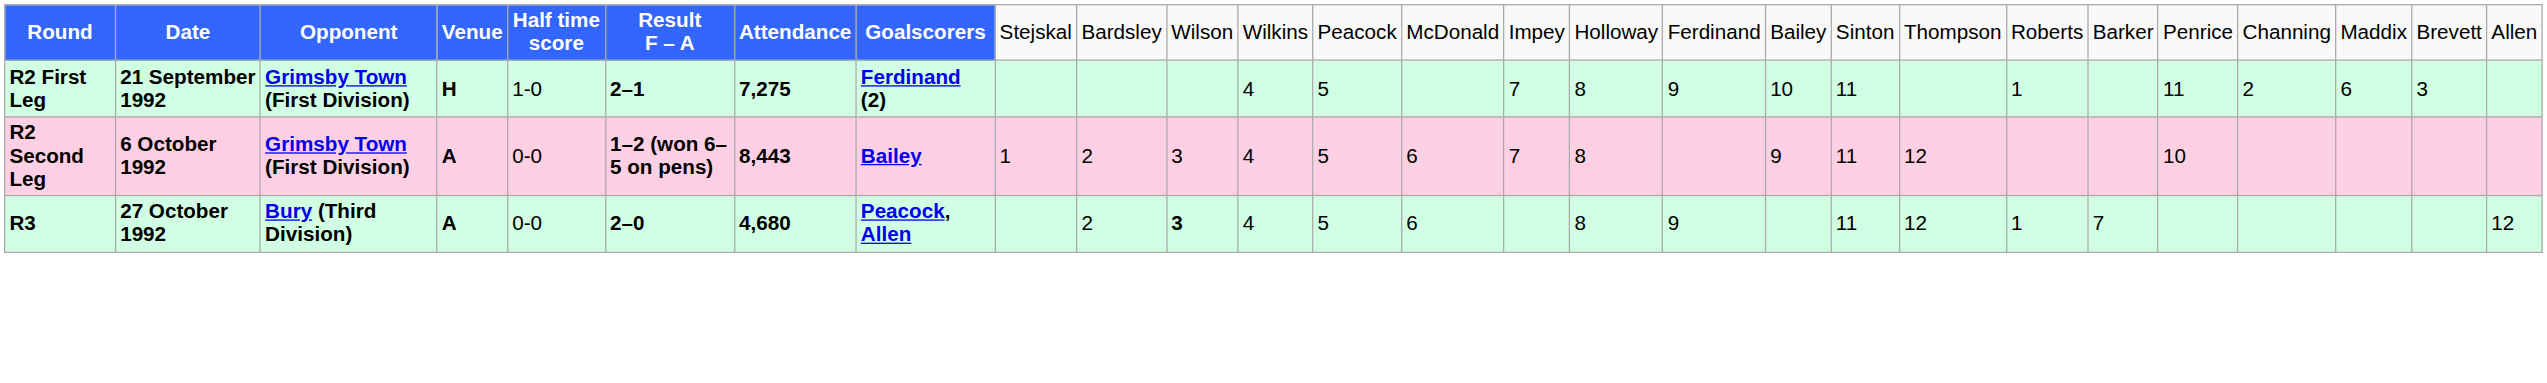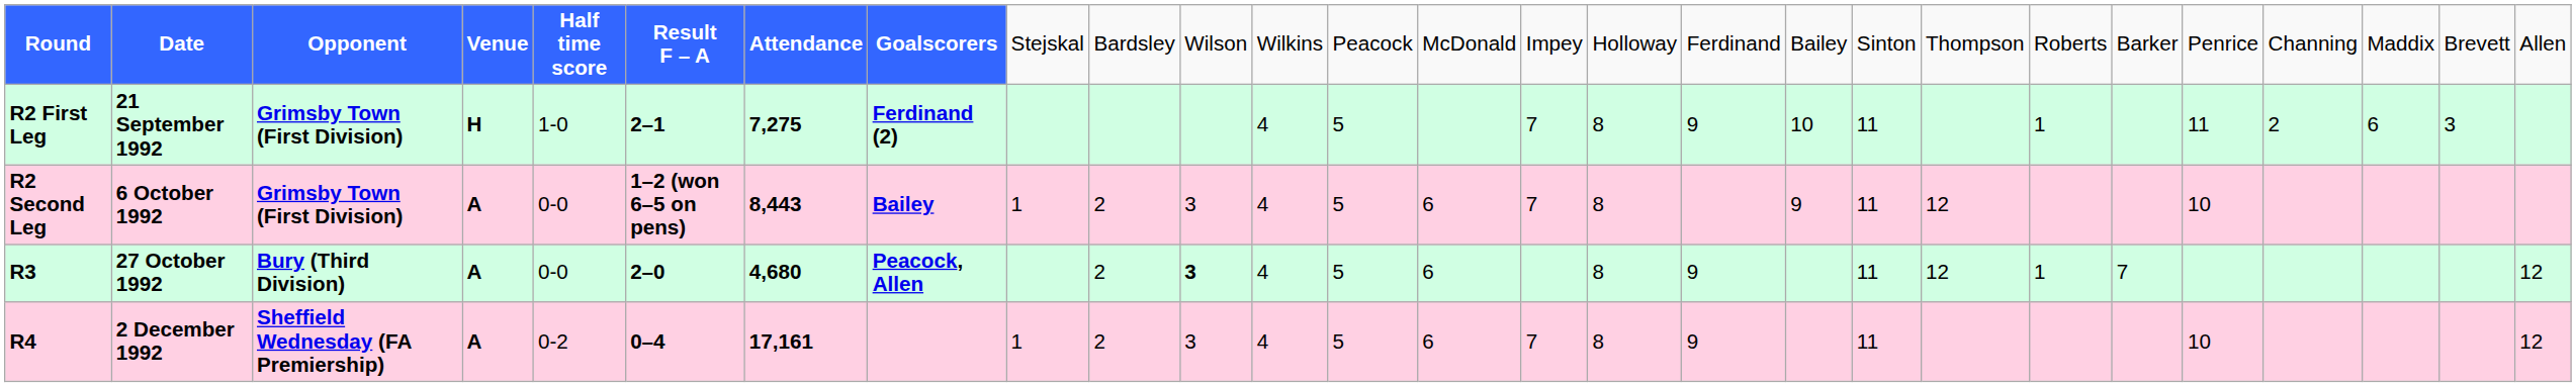+ row: R4 | 2 December 1992 | Sheffield Wednesday (FA Premiership) | A | 0-2 | 0–4 | 17,161 | 1 | 2 | 3 | 4 | 5 | 6 | 7 | 8 | 9 | 11 | 10 | 12
